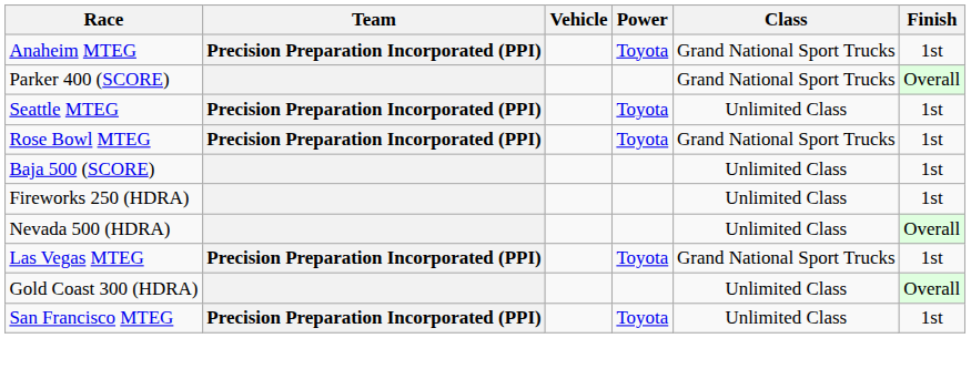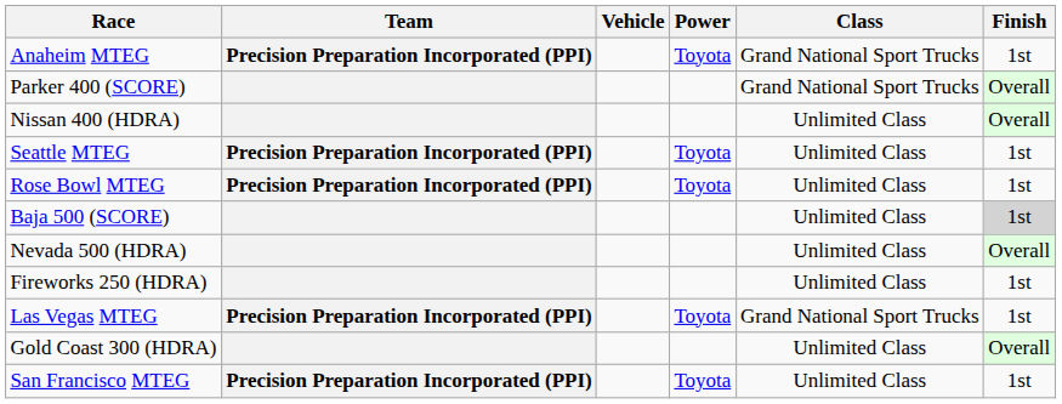+ row: Nissan 400 (HDRA) | Unlimited Class | Overall
Rose Bowl MTEG | Class: Grand National Sport Trucks -> Unlimited Class
Baja 500 (SCORE) | Finish: no background -> lightgrey background
rows swapped: Fireworks 250 (HDRA) <-> Nevada 500 (HDRA)
